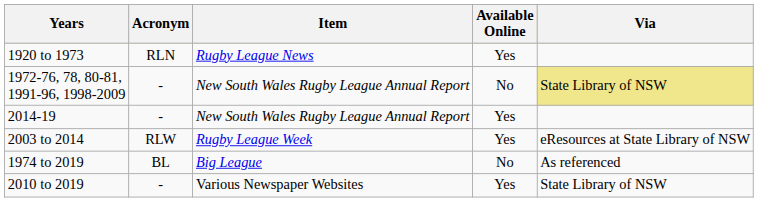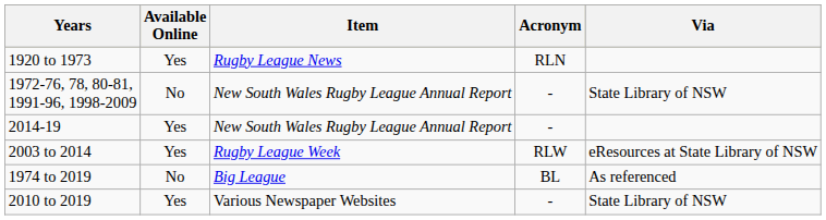columns swapped: Acronym <-> Available Online
1972-76, 78, 80-81, 1991-96, 1998-2009 | Via: khaki background -> no background
